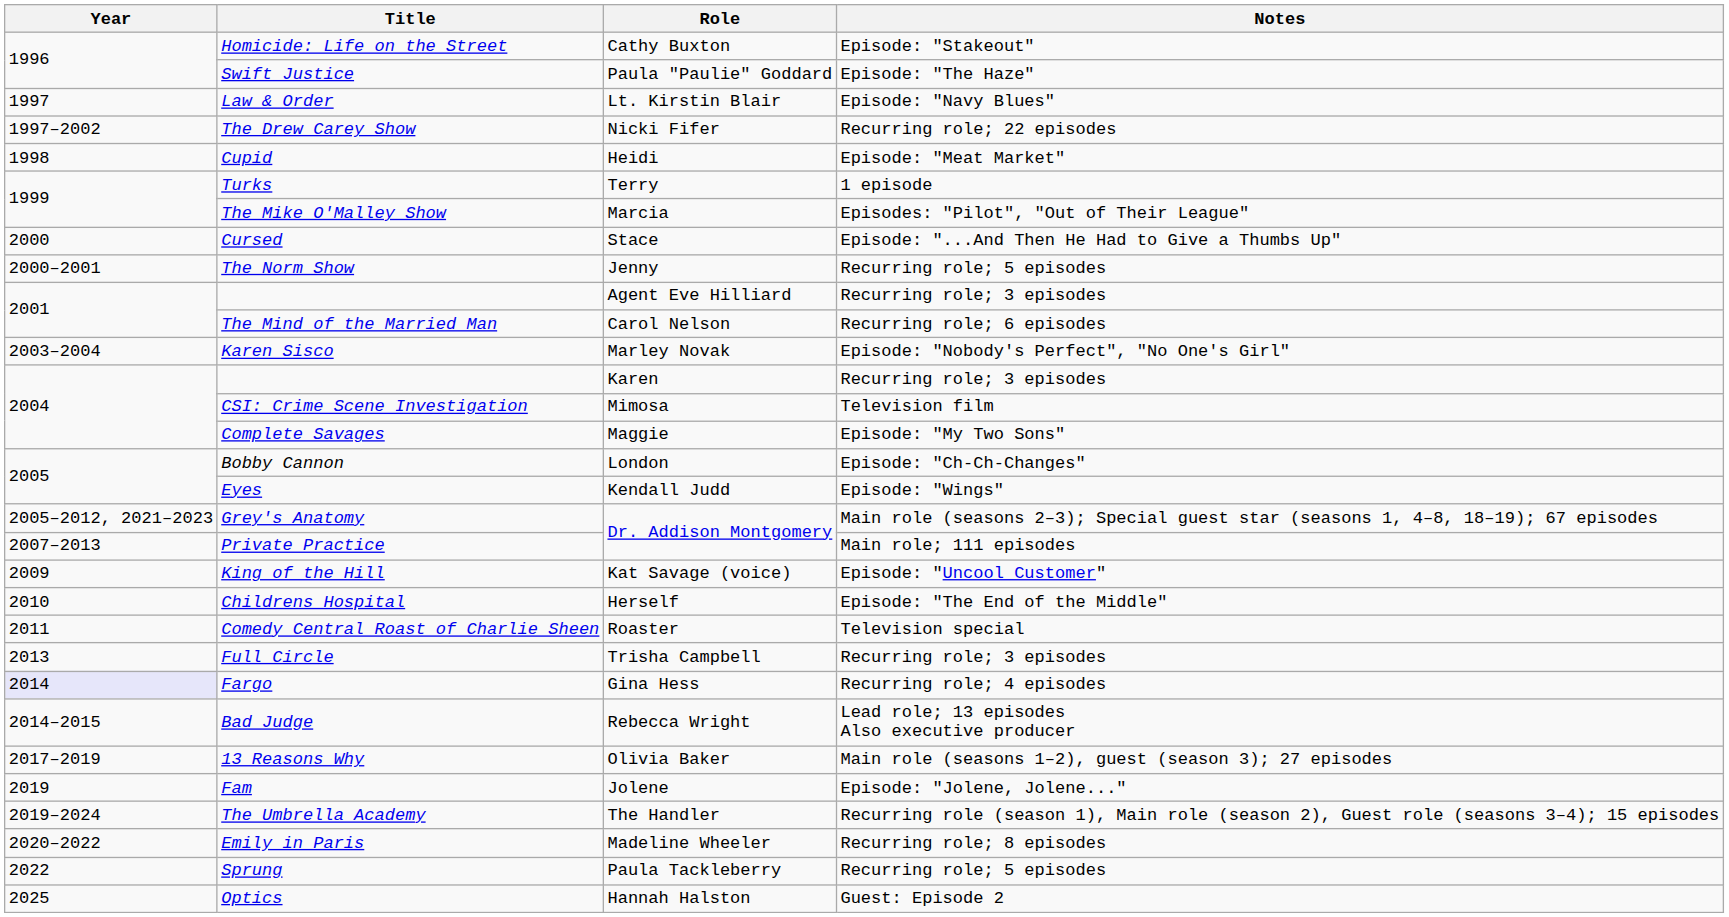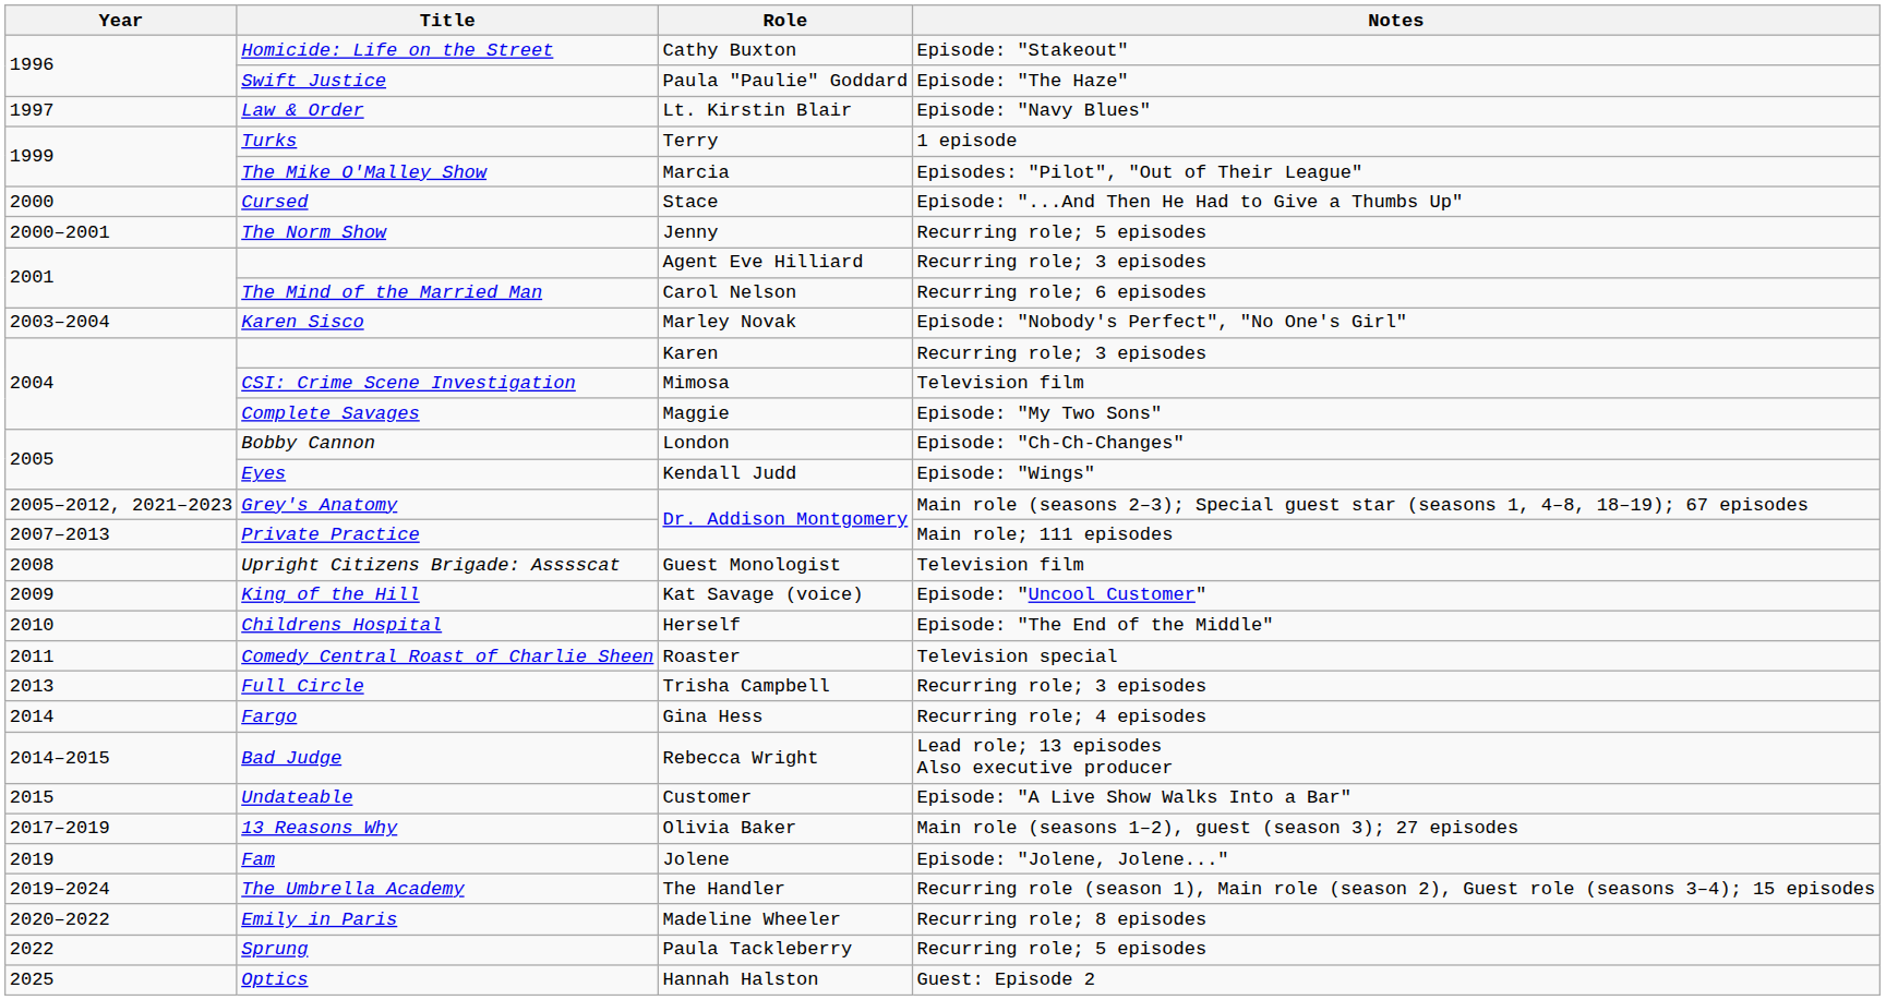- row: 1997–2002 | The Drew Carey Show | Nicki Fifer | Recurring role; 22 episodes
- row: 1998 | Cupid | Heidi | Episode: "Meat Market"
+ row: 2008 | Upright Citizens Brigade: Asssscat | Guest Monologist | Television film
Fargo | Year: lavender background -> no background
+ row: 2015 | Undateable | Customer | Episode: "A Live Show Walks Into a Bar"
